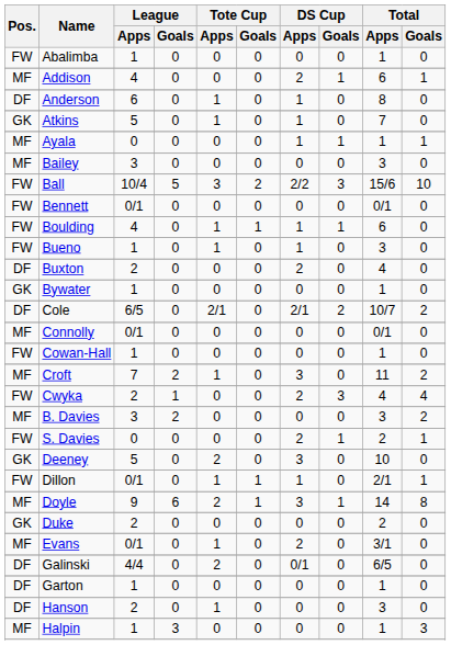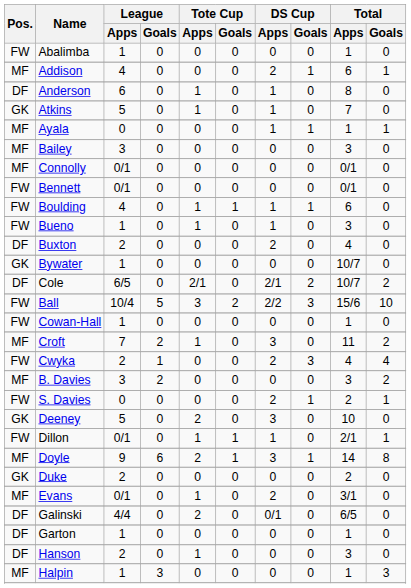rows swapped: Ball <-> Connolly
Bywater | Total / Apps: 1 -> 10/7
